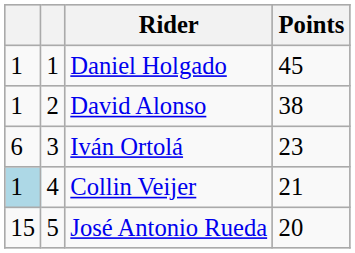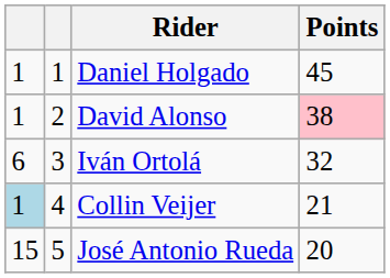David Alonso | Points: no background -> pink background
Iván Ortolá | Points: 23 -> 32
